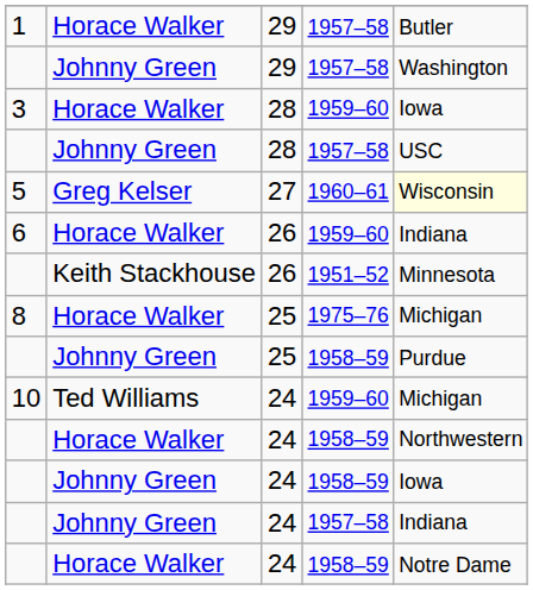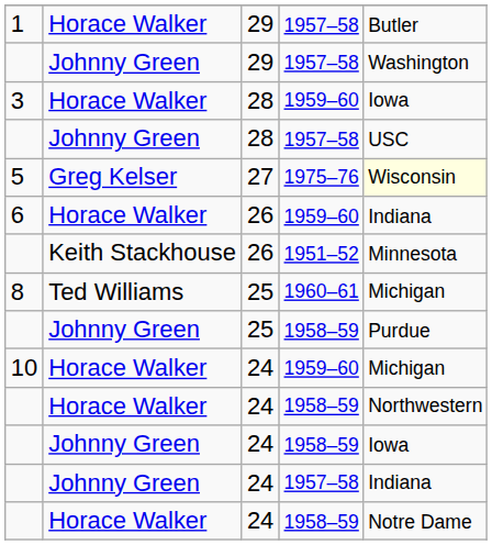5 | column 4: 1960–61 -> 1975–76
8 | column 2: Horace Walker -> Ted Williams
8 | column 4: 1975–76 -> 1960–61
10 | column 2: Ted Williams -> Horace Walker
